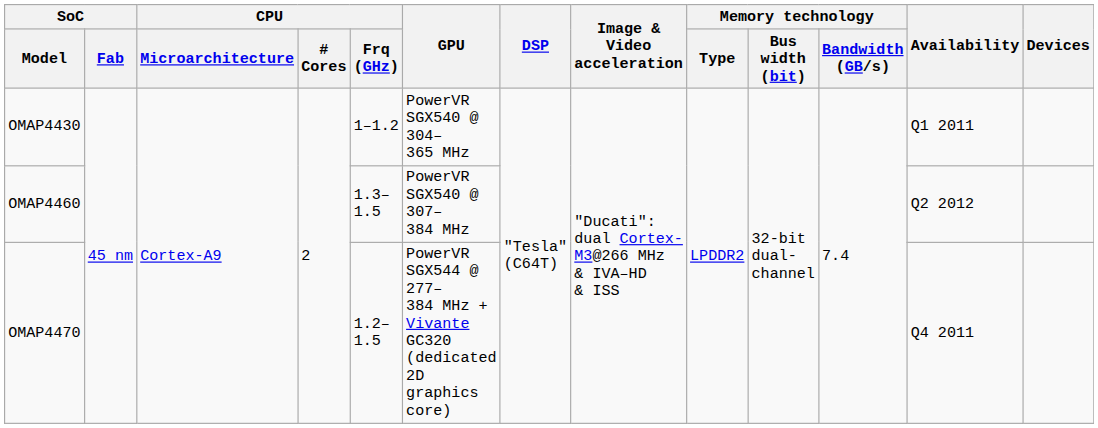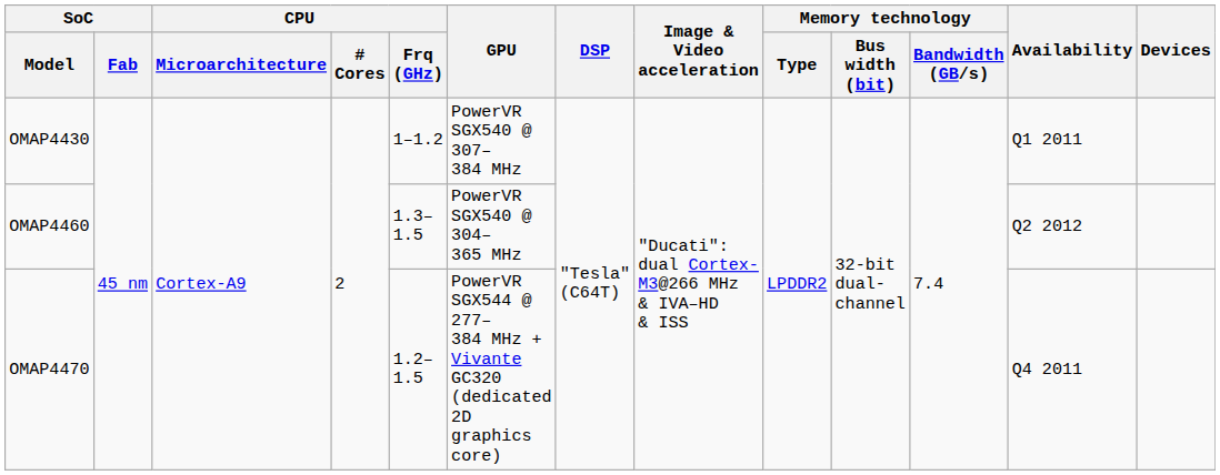OMAP4430 | GPU: PowerVR SGX540 @ 304–365 MHz -> PowerVR SGX540 @ 307–384 MHz
OMAP4460 | GPU: PowerVR SGX540 @ 307–384 MHz -> PowerVR SGX540 @ 304–365 MHz
